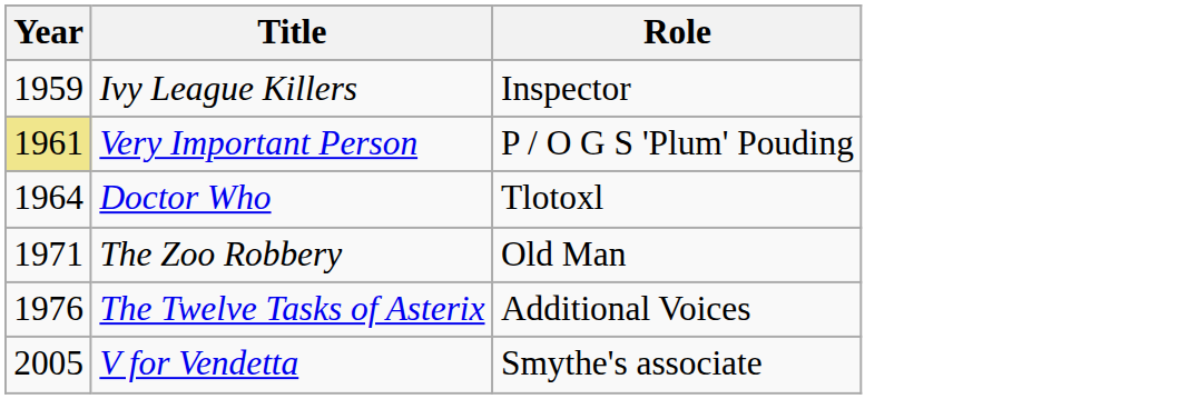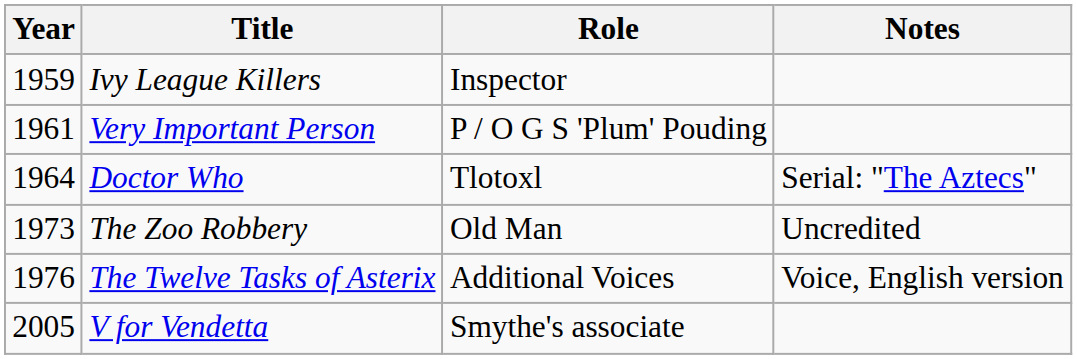+ column: Notes | Serial: "The Aztecs" | Uncredited | Voice, English version
Very Important Person | Year: khaki background -> no background
The Zoo Robbery | Year: 1971 -> 1973
